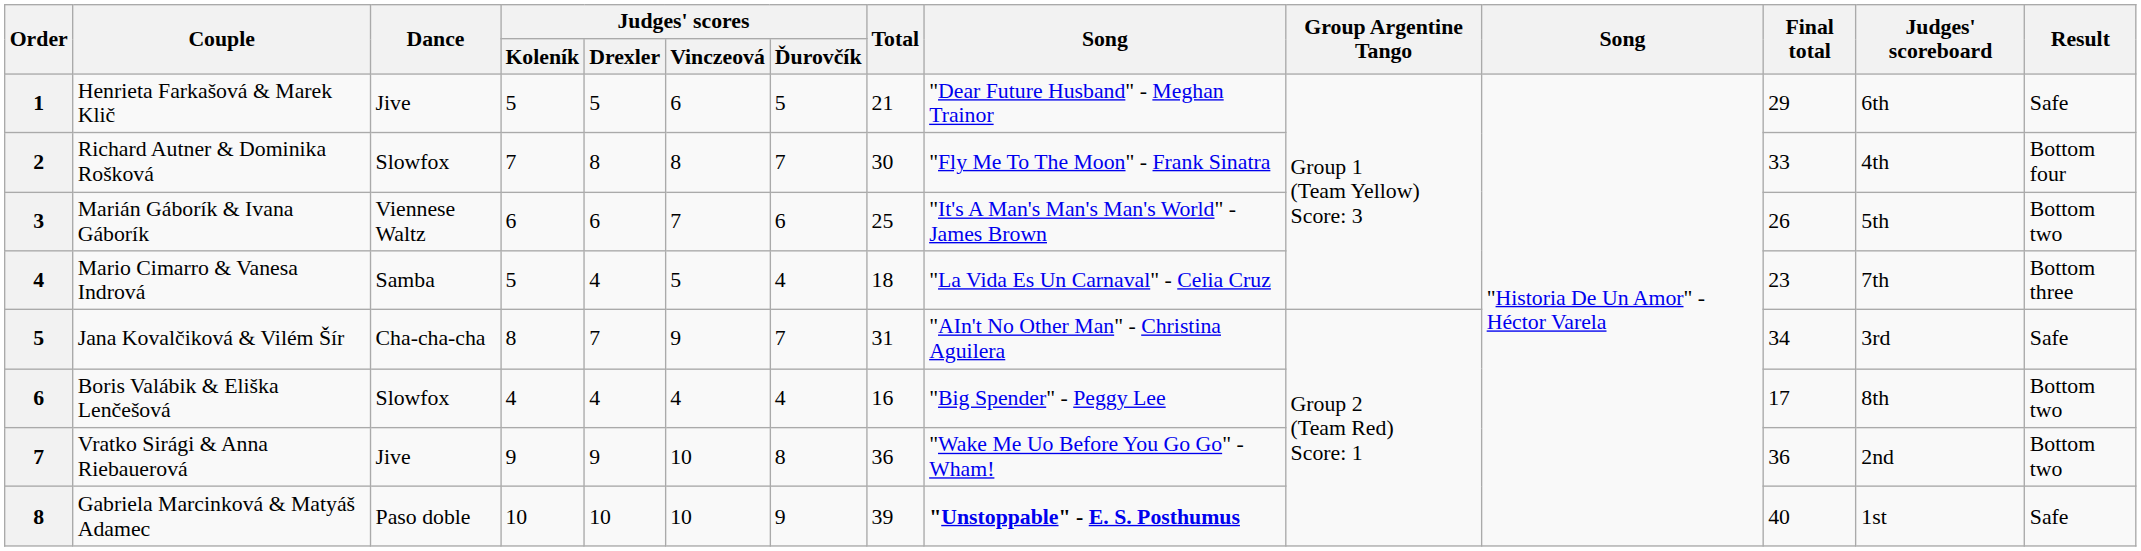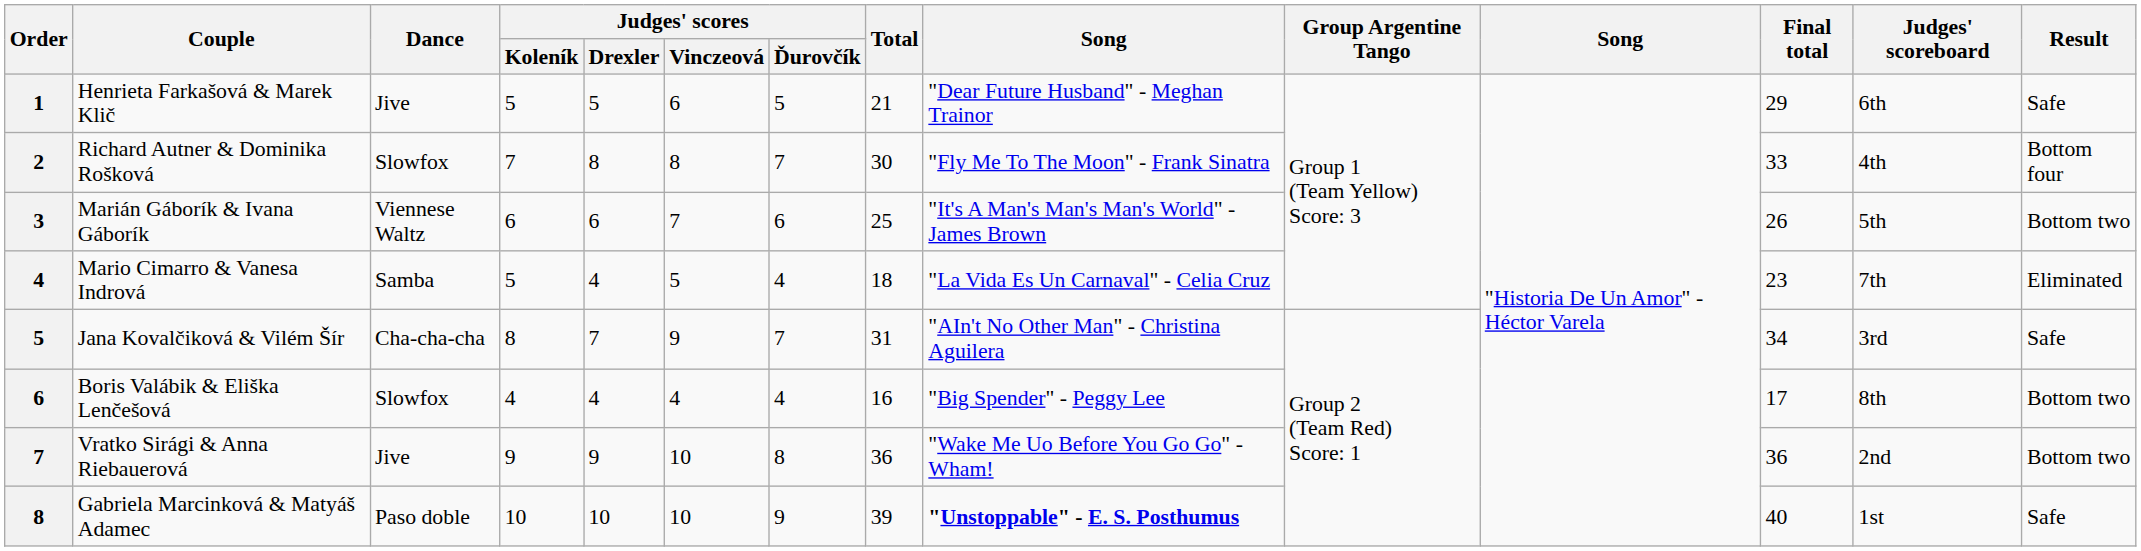Mario Cimarro & Vanesa Indrová | Result: Bottom three -> Eliminated
